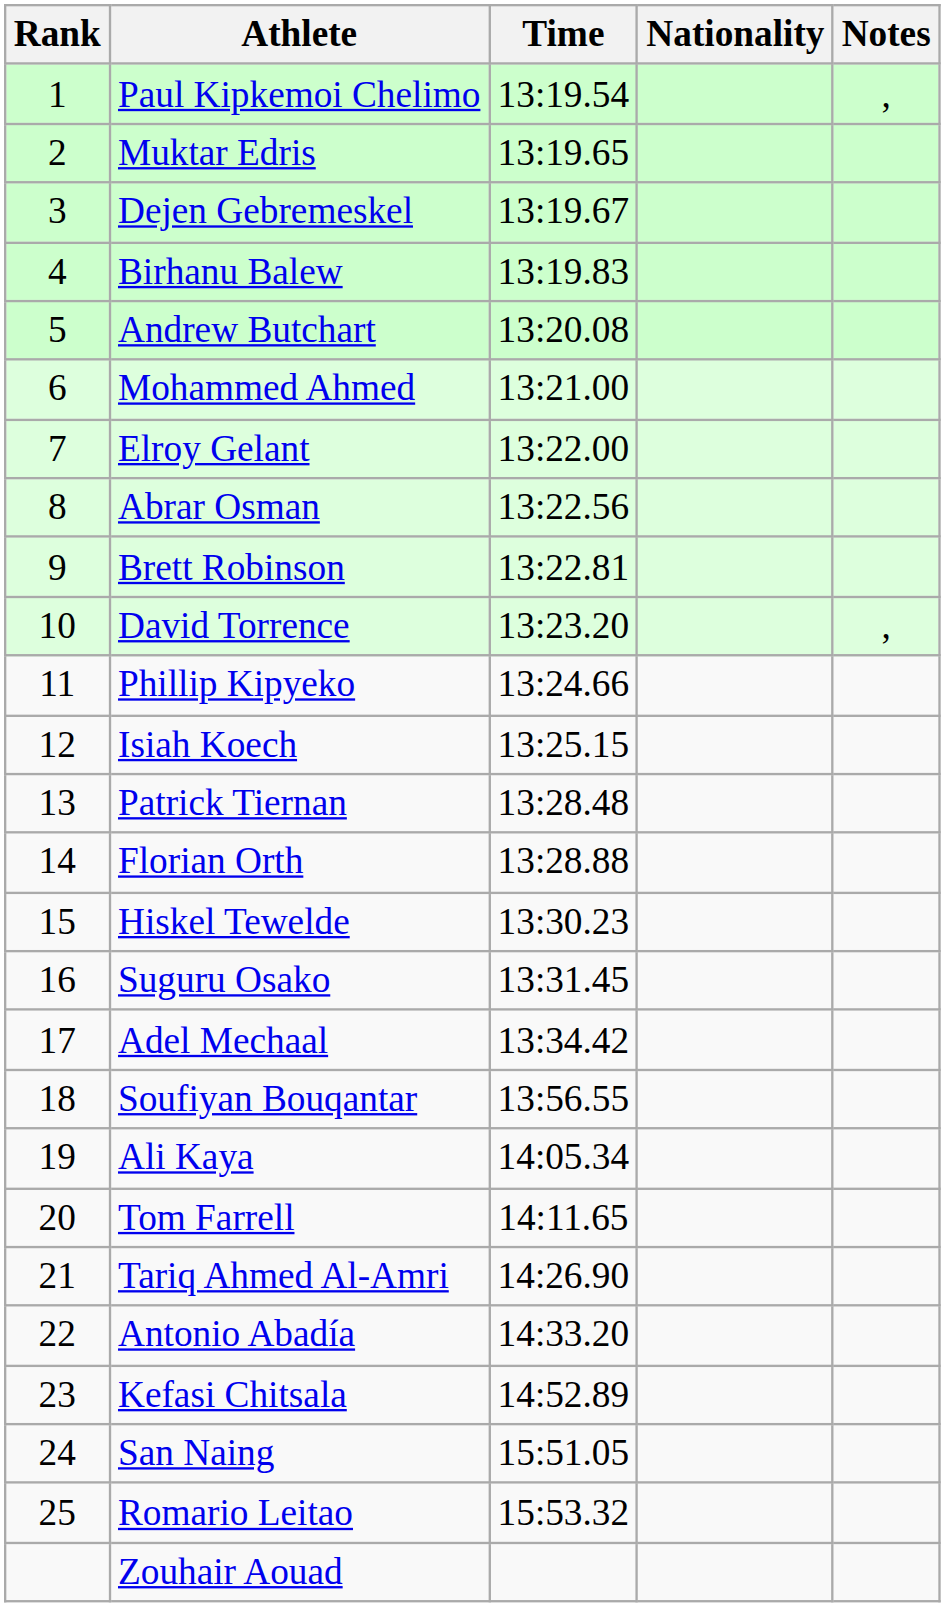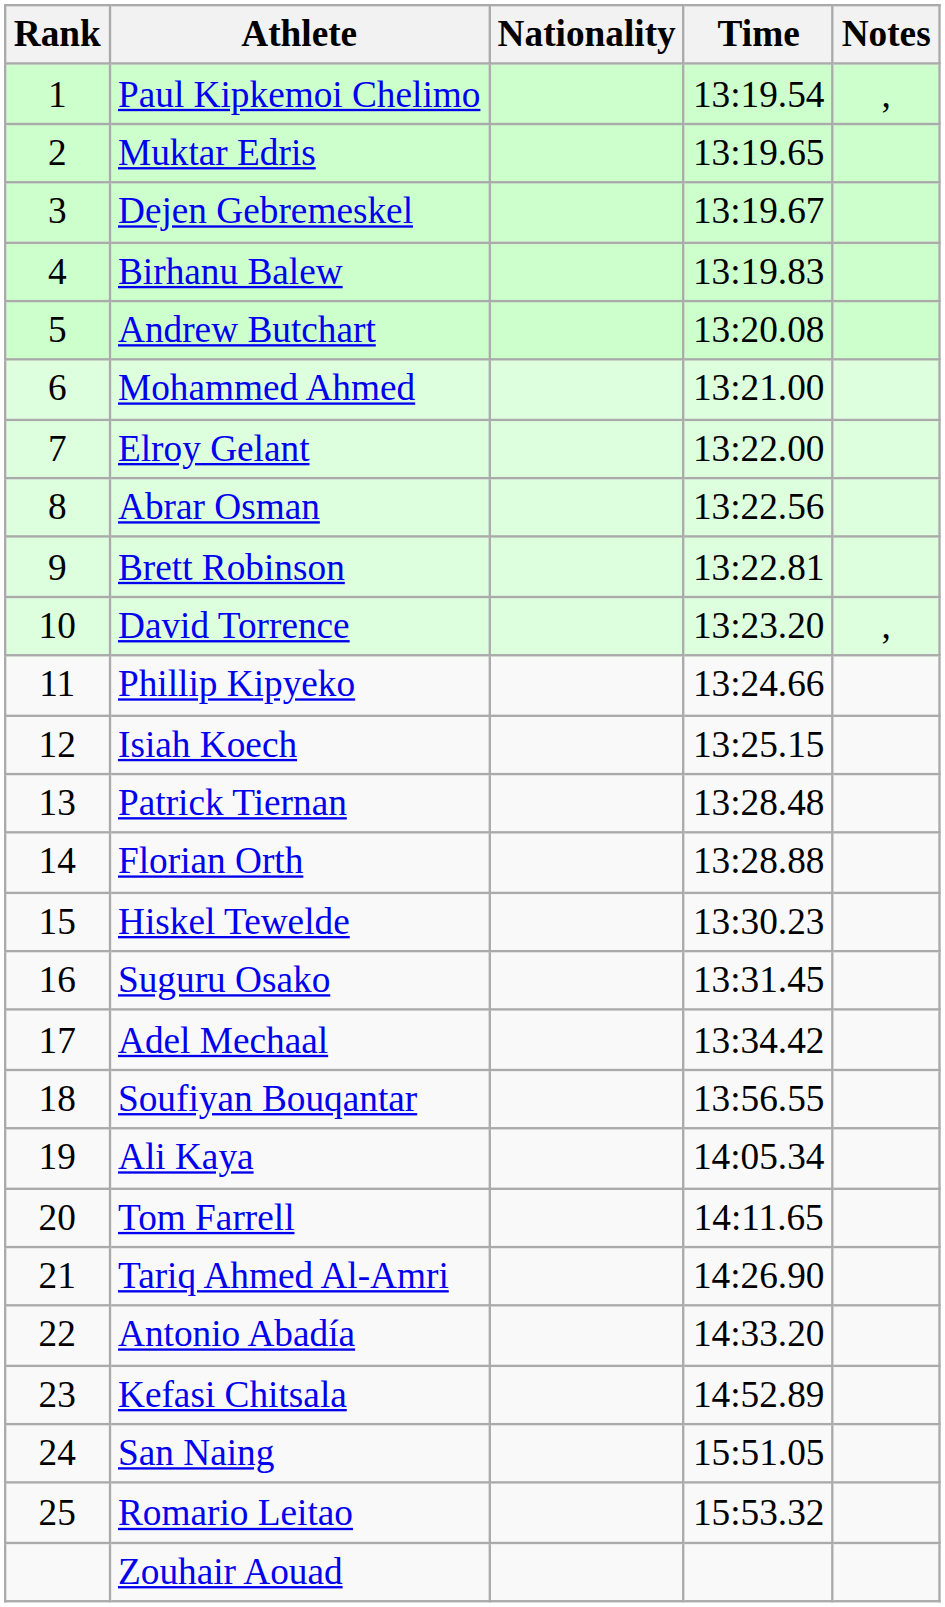columns swapped: Nationality <-> Time
